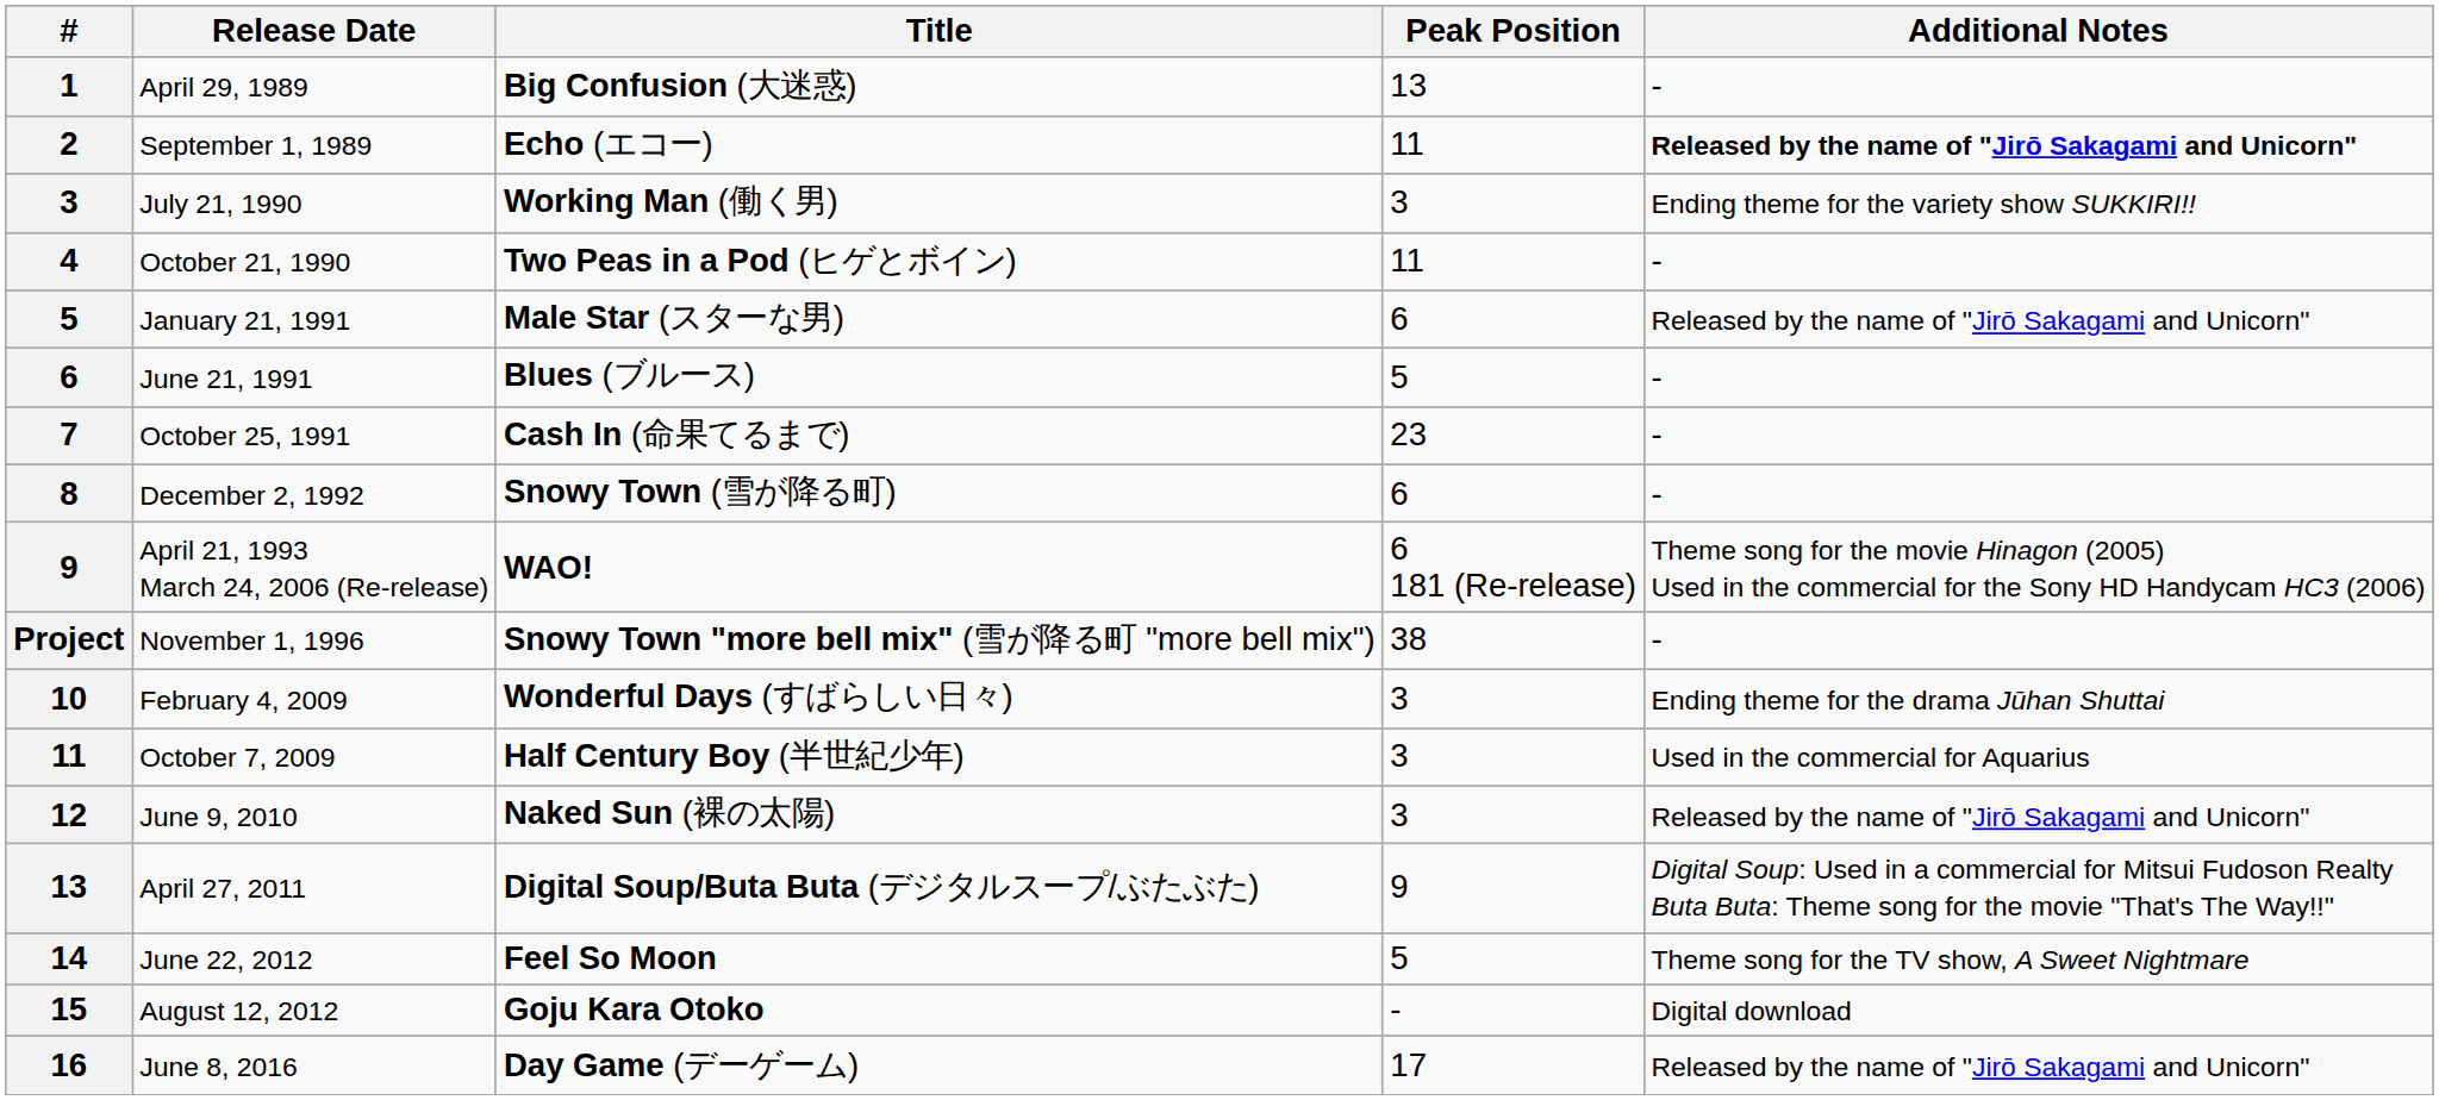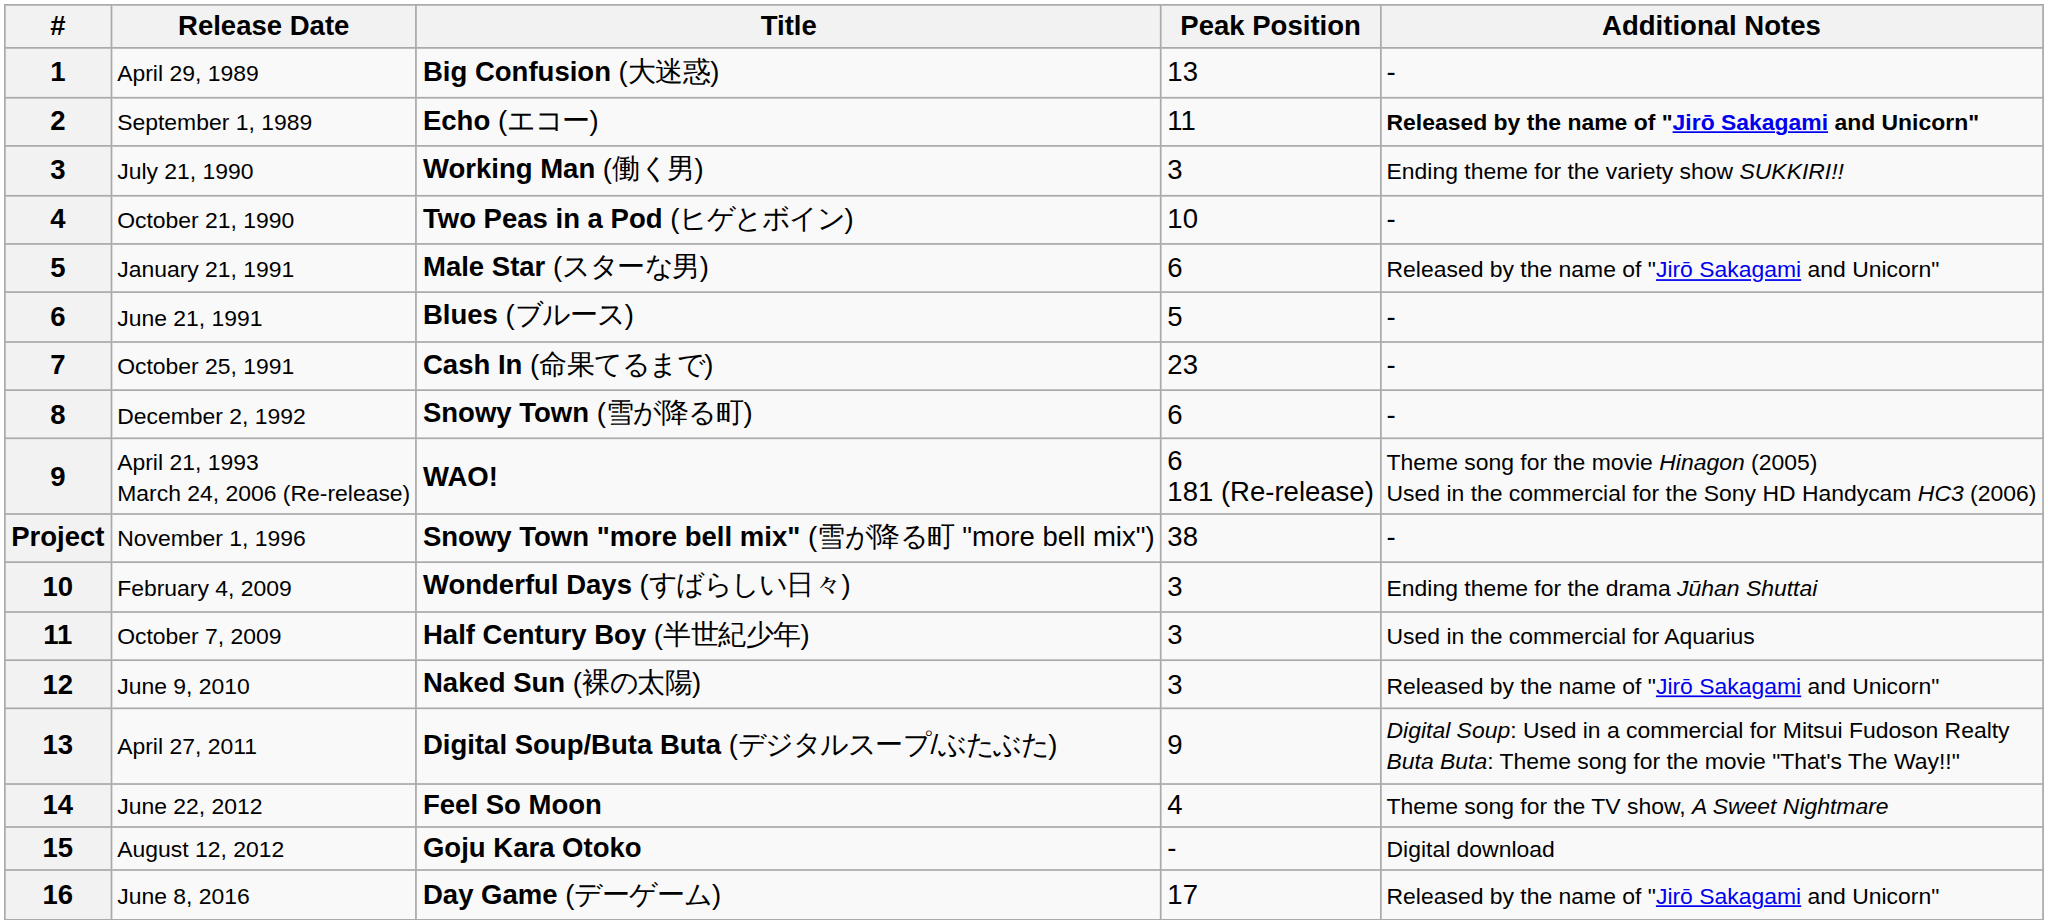October 21, 1990 | Peak Position: 11 -> 10
June 22, 2012 | Peak Position: 5 -> 4
